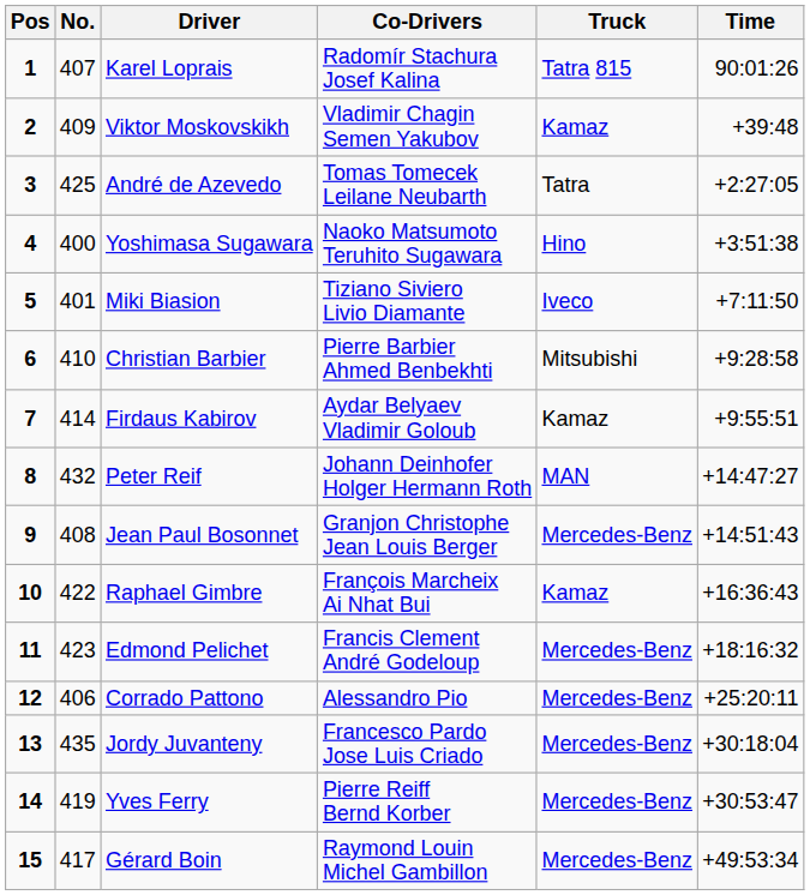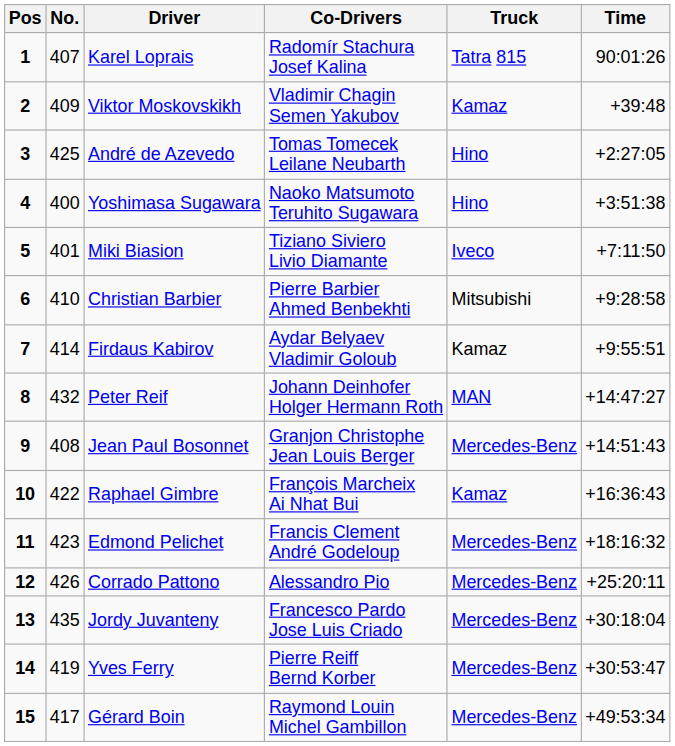André de Azevedo | Truck: Tatra -> Hino
Corrado Pattono | No.: 406 -> 426
